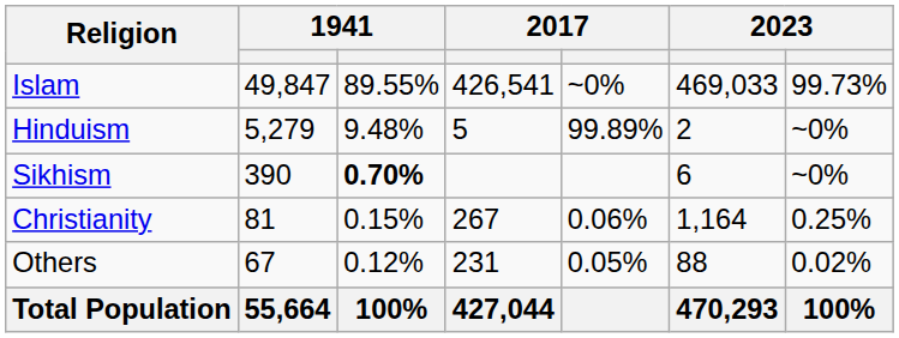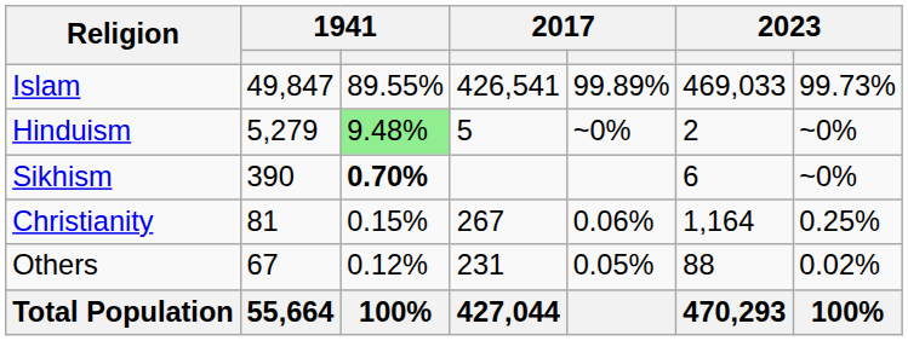Islam | column 5: ~0% -> 99.89%
Hinduism | column 3: no background -> lightgreen background
Hinduism | column 5: 99.89% -> ~0%
